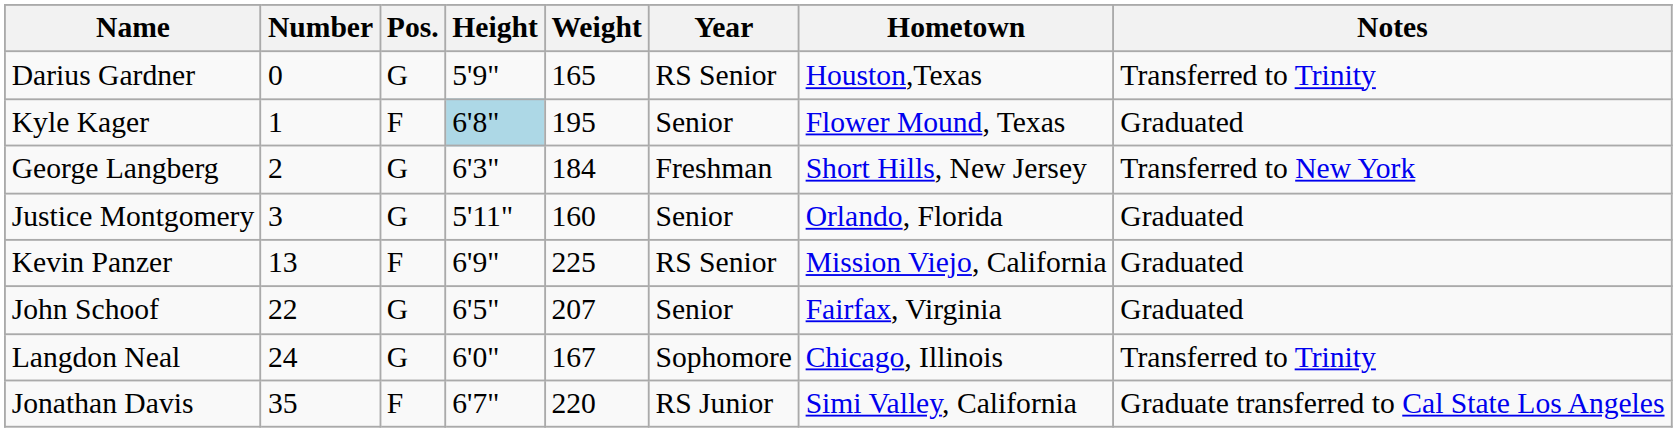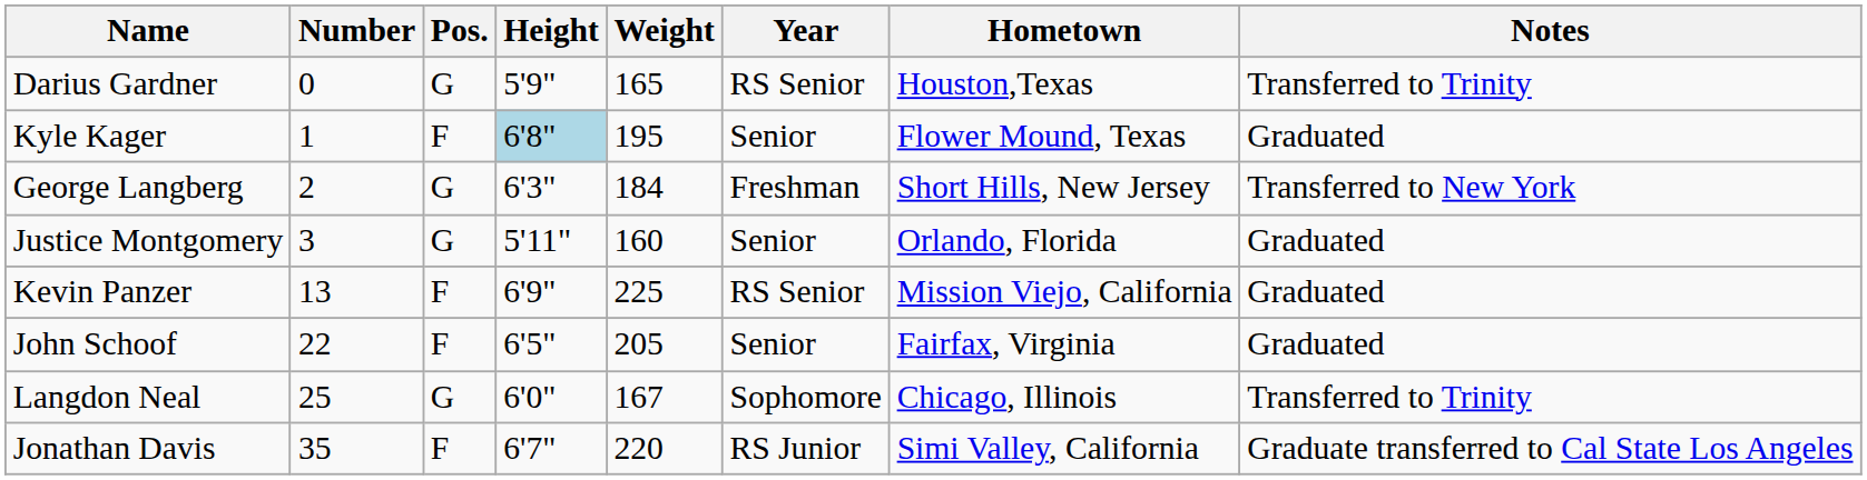John Schoof | Pos.: G -> F
John Schoof | Weight: 207 -> 205
Langdon Neal | Number: 24 -> 25
